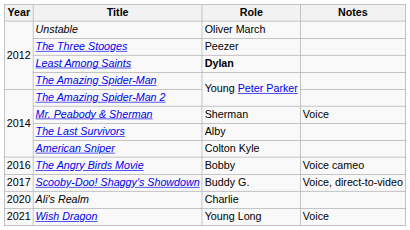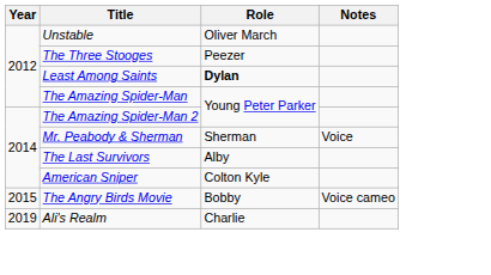The Angry Birds Movie | Year: 2016 -> 2015
- row: 2017 | Scooby-Doo! Shaggy's Showdown | Buddy G. | Voice, direct-to-video
Ali's Realm | Year: 2020 -> 2019
- row: 2021 | Wish Dragon | Young Long | Voice
